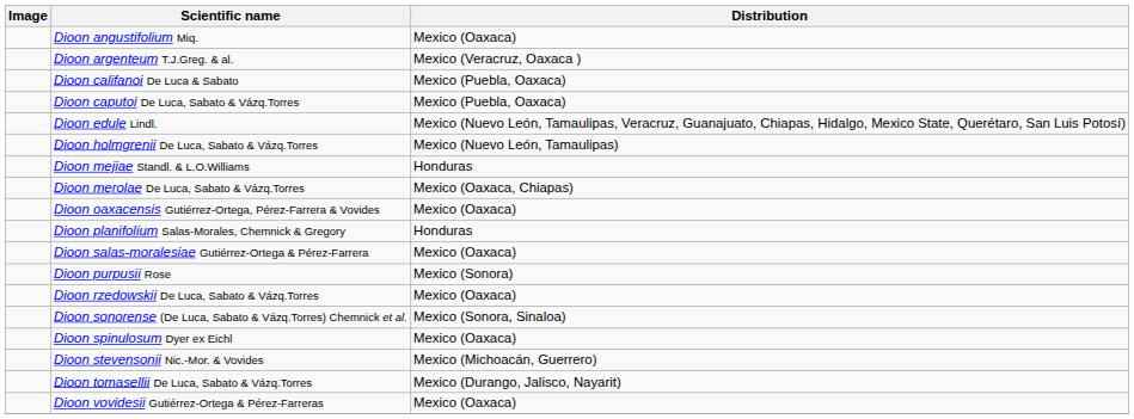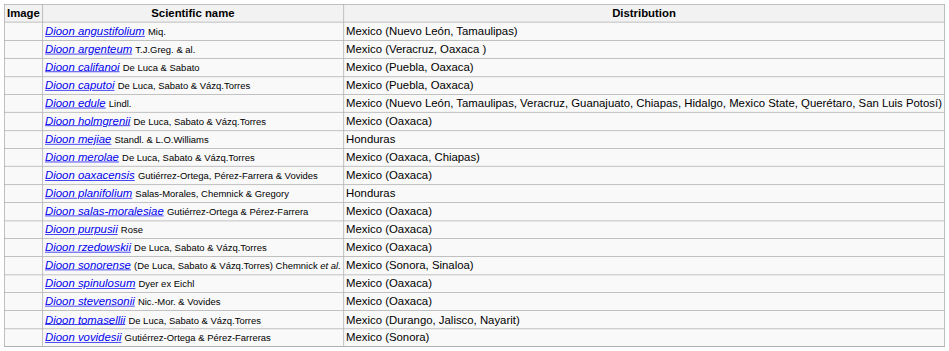Dioon angustifolium Miq. | Distribution: Mexico (Oaxaca) -> Mexico (Nuevo León, Tamaulipas)
Dioon holmgrenii De Luca, Sabato & Vázq.Torres | Distribution: Mexico (Nuevo León, Tamaulipas) -> Mexico (Oaxaca)
Dioon purpusii Rose | Distribution: Mexico (Sonora) -> Mexico (Oaxaca)
Dioon stevensonii Nic.-Mor. & Vovides | Distribution: Mexico (Michoacán, Guerrero) -> Mexico (Oaxaca)
Dioon vovidesii Gutiérrez-Ortega & Pérez-Farreras | Distribution: Mexico (Oaxaca) -> Mexico (Sonora)
